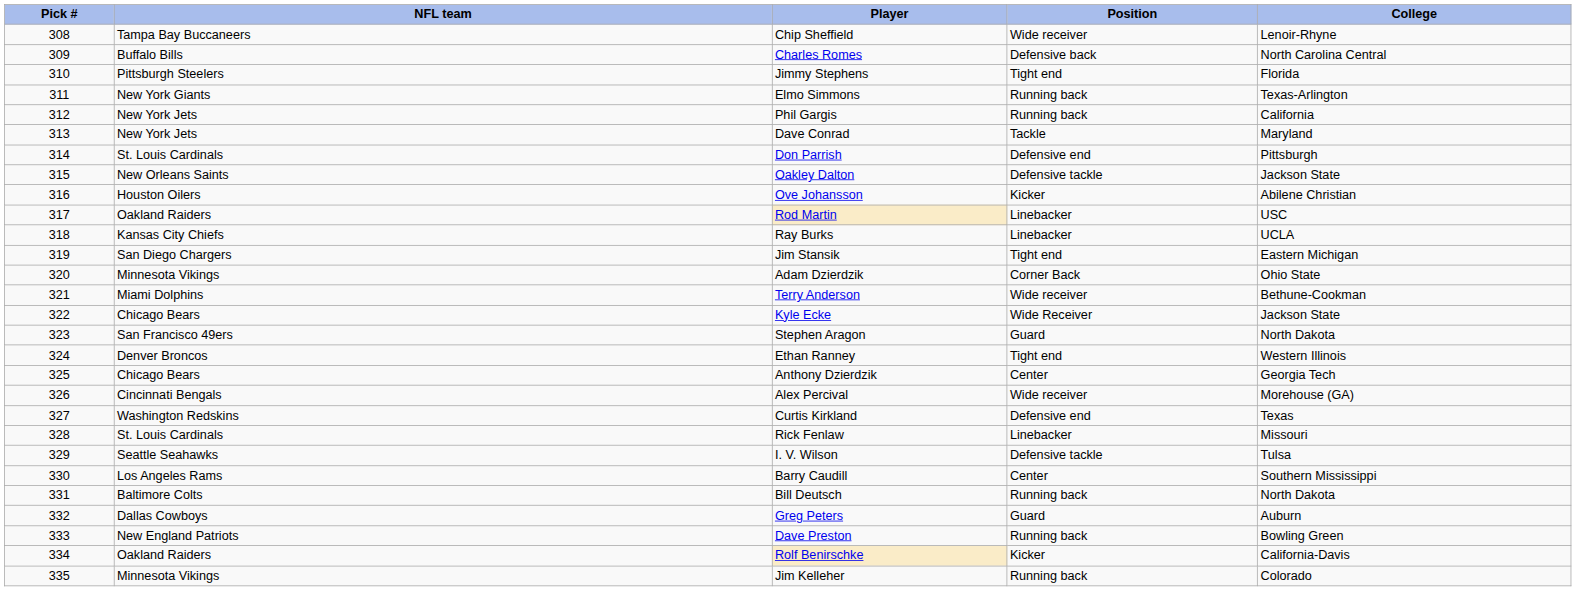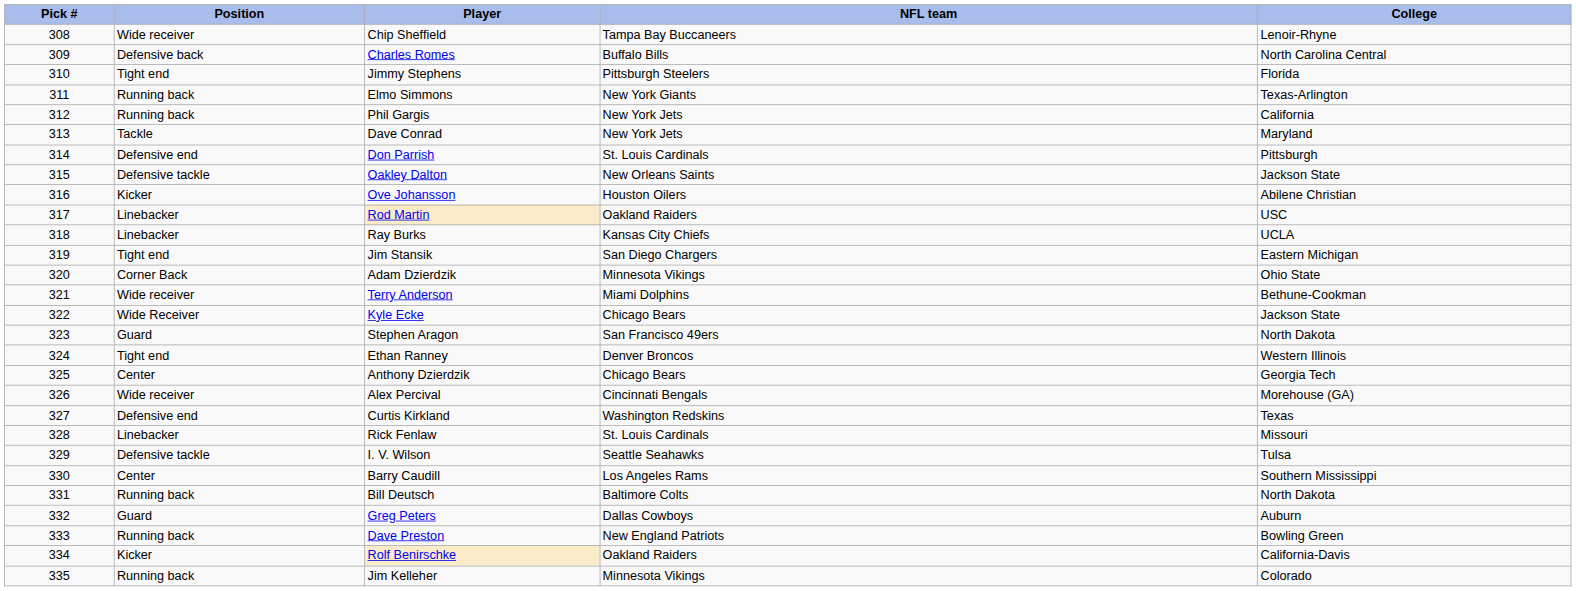columns swapped: NFL team <-> Position
